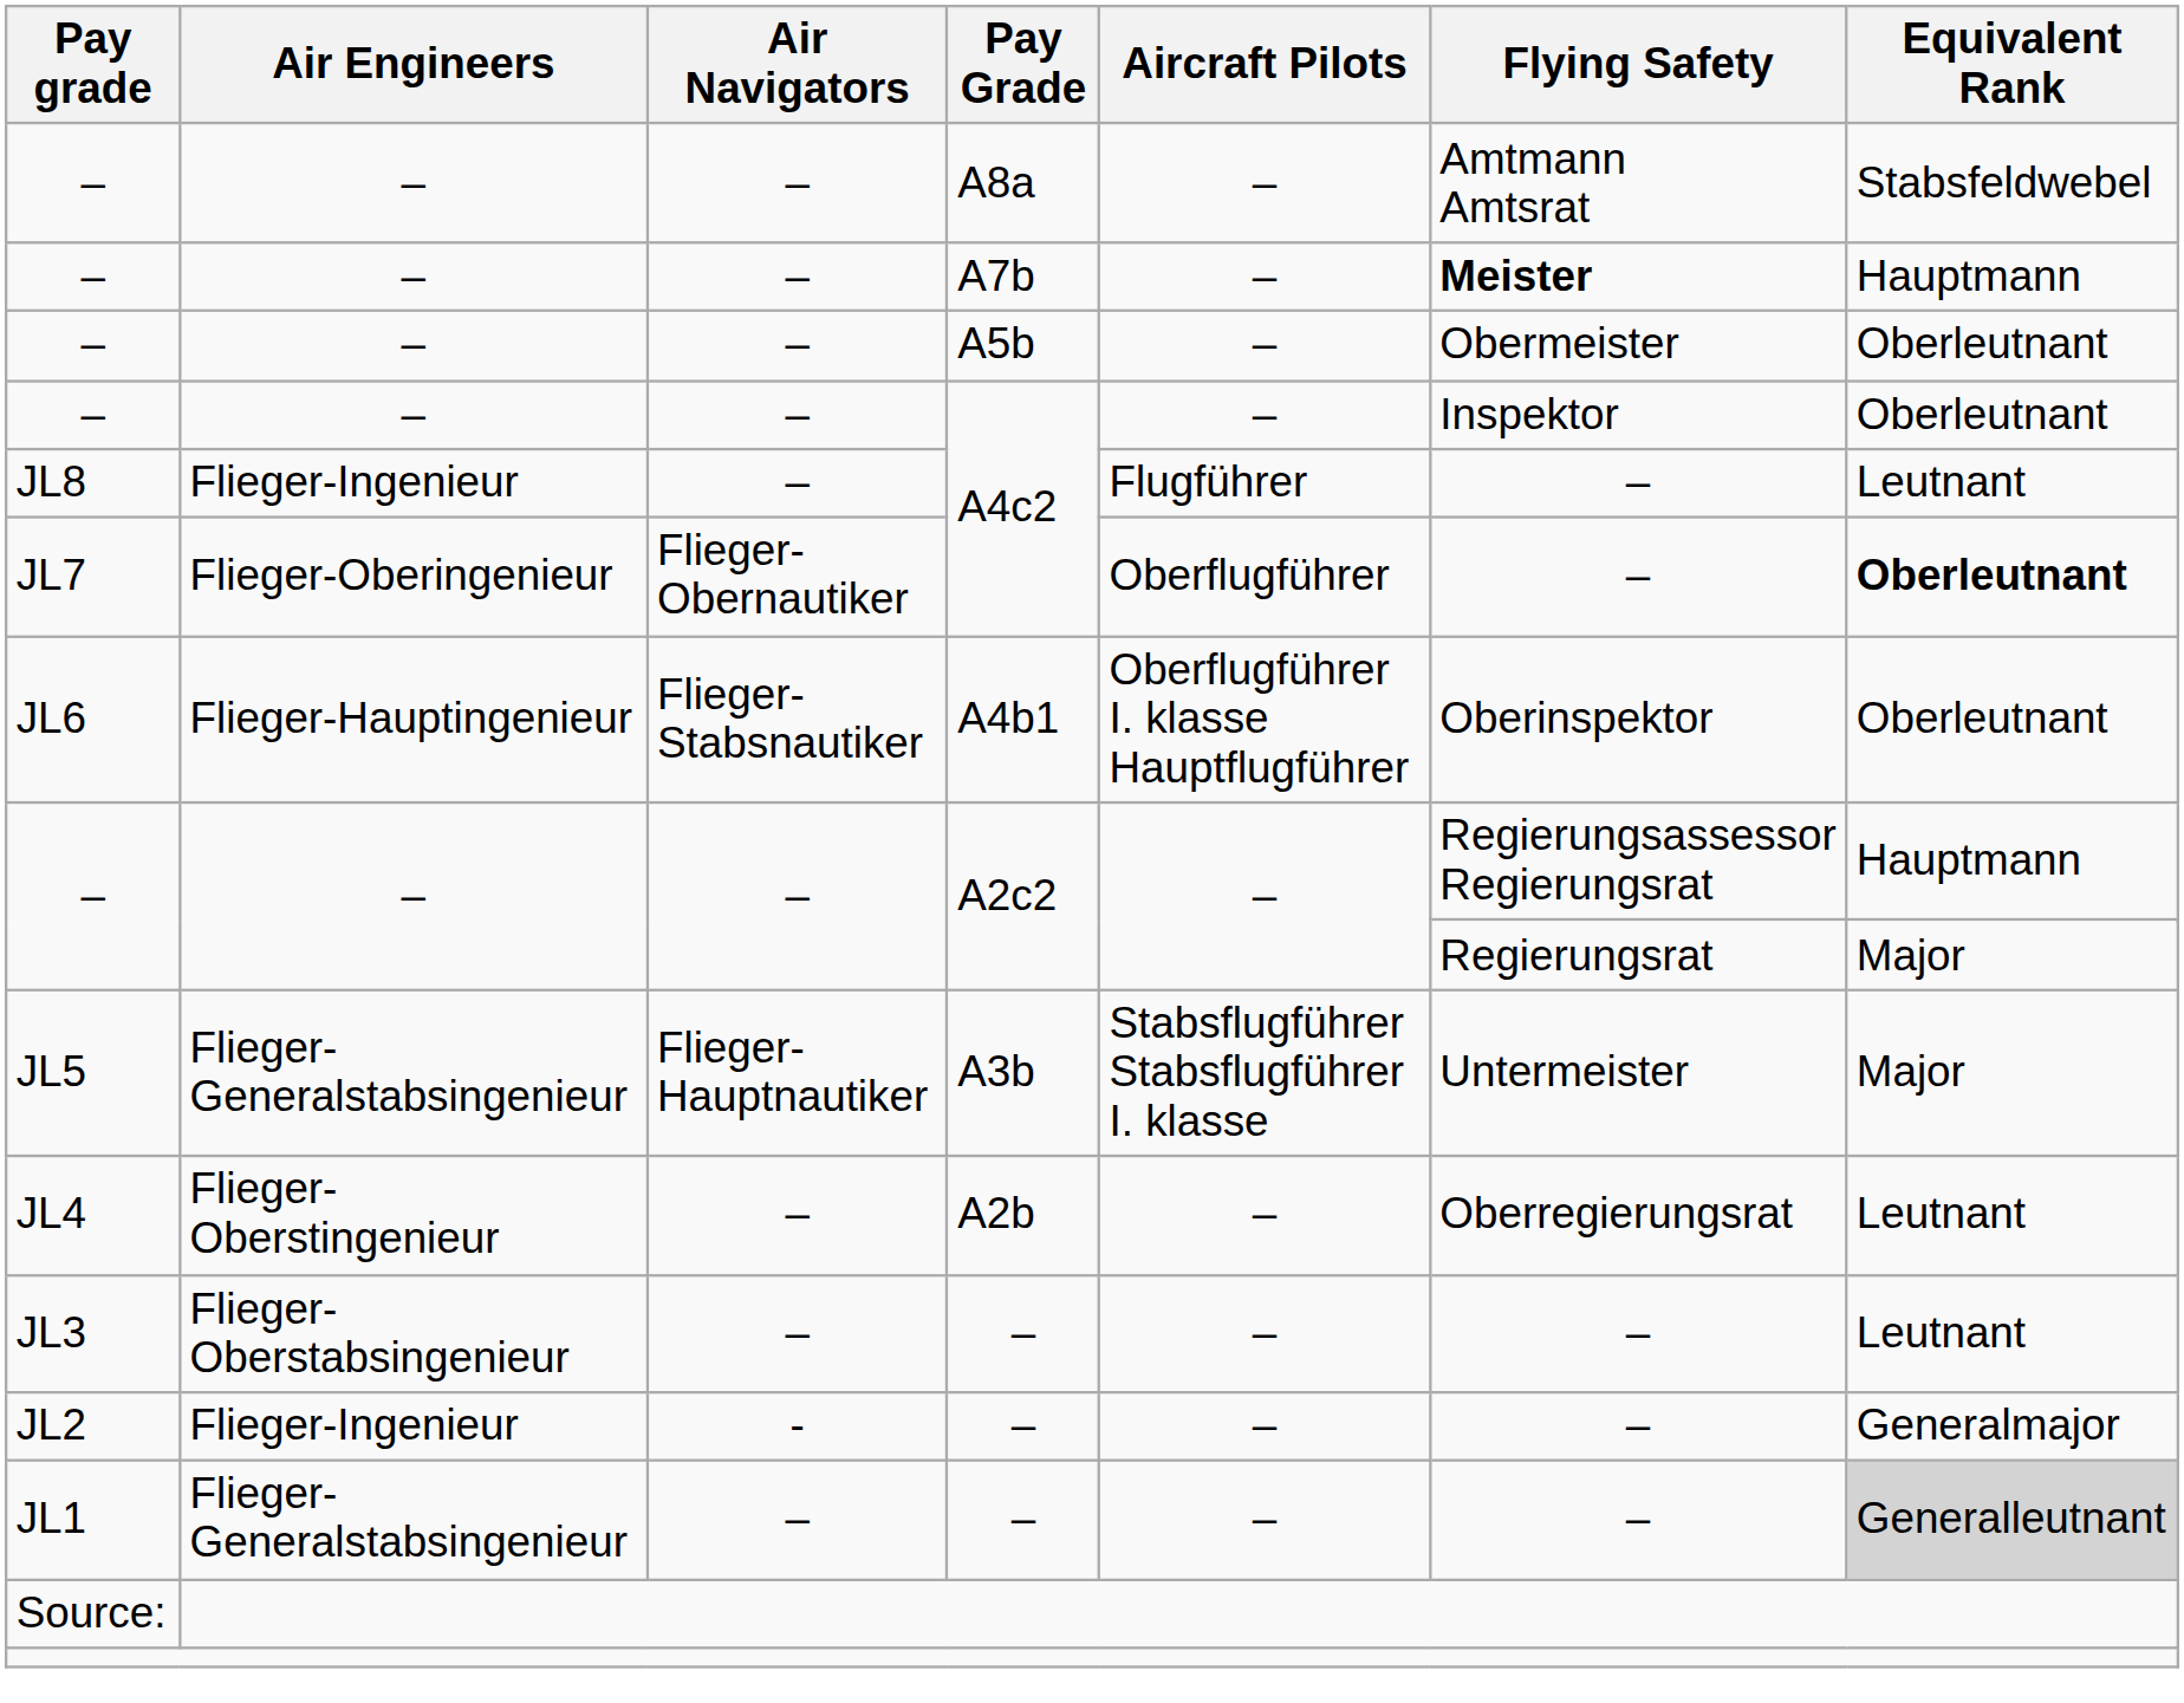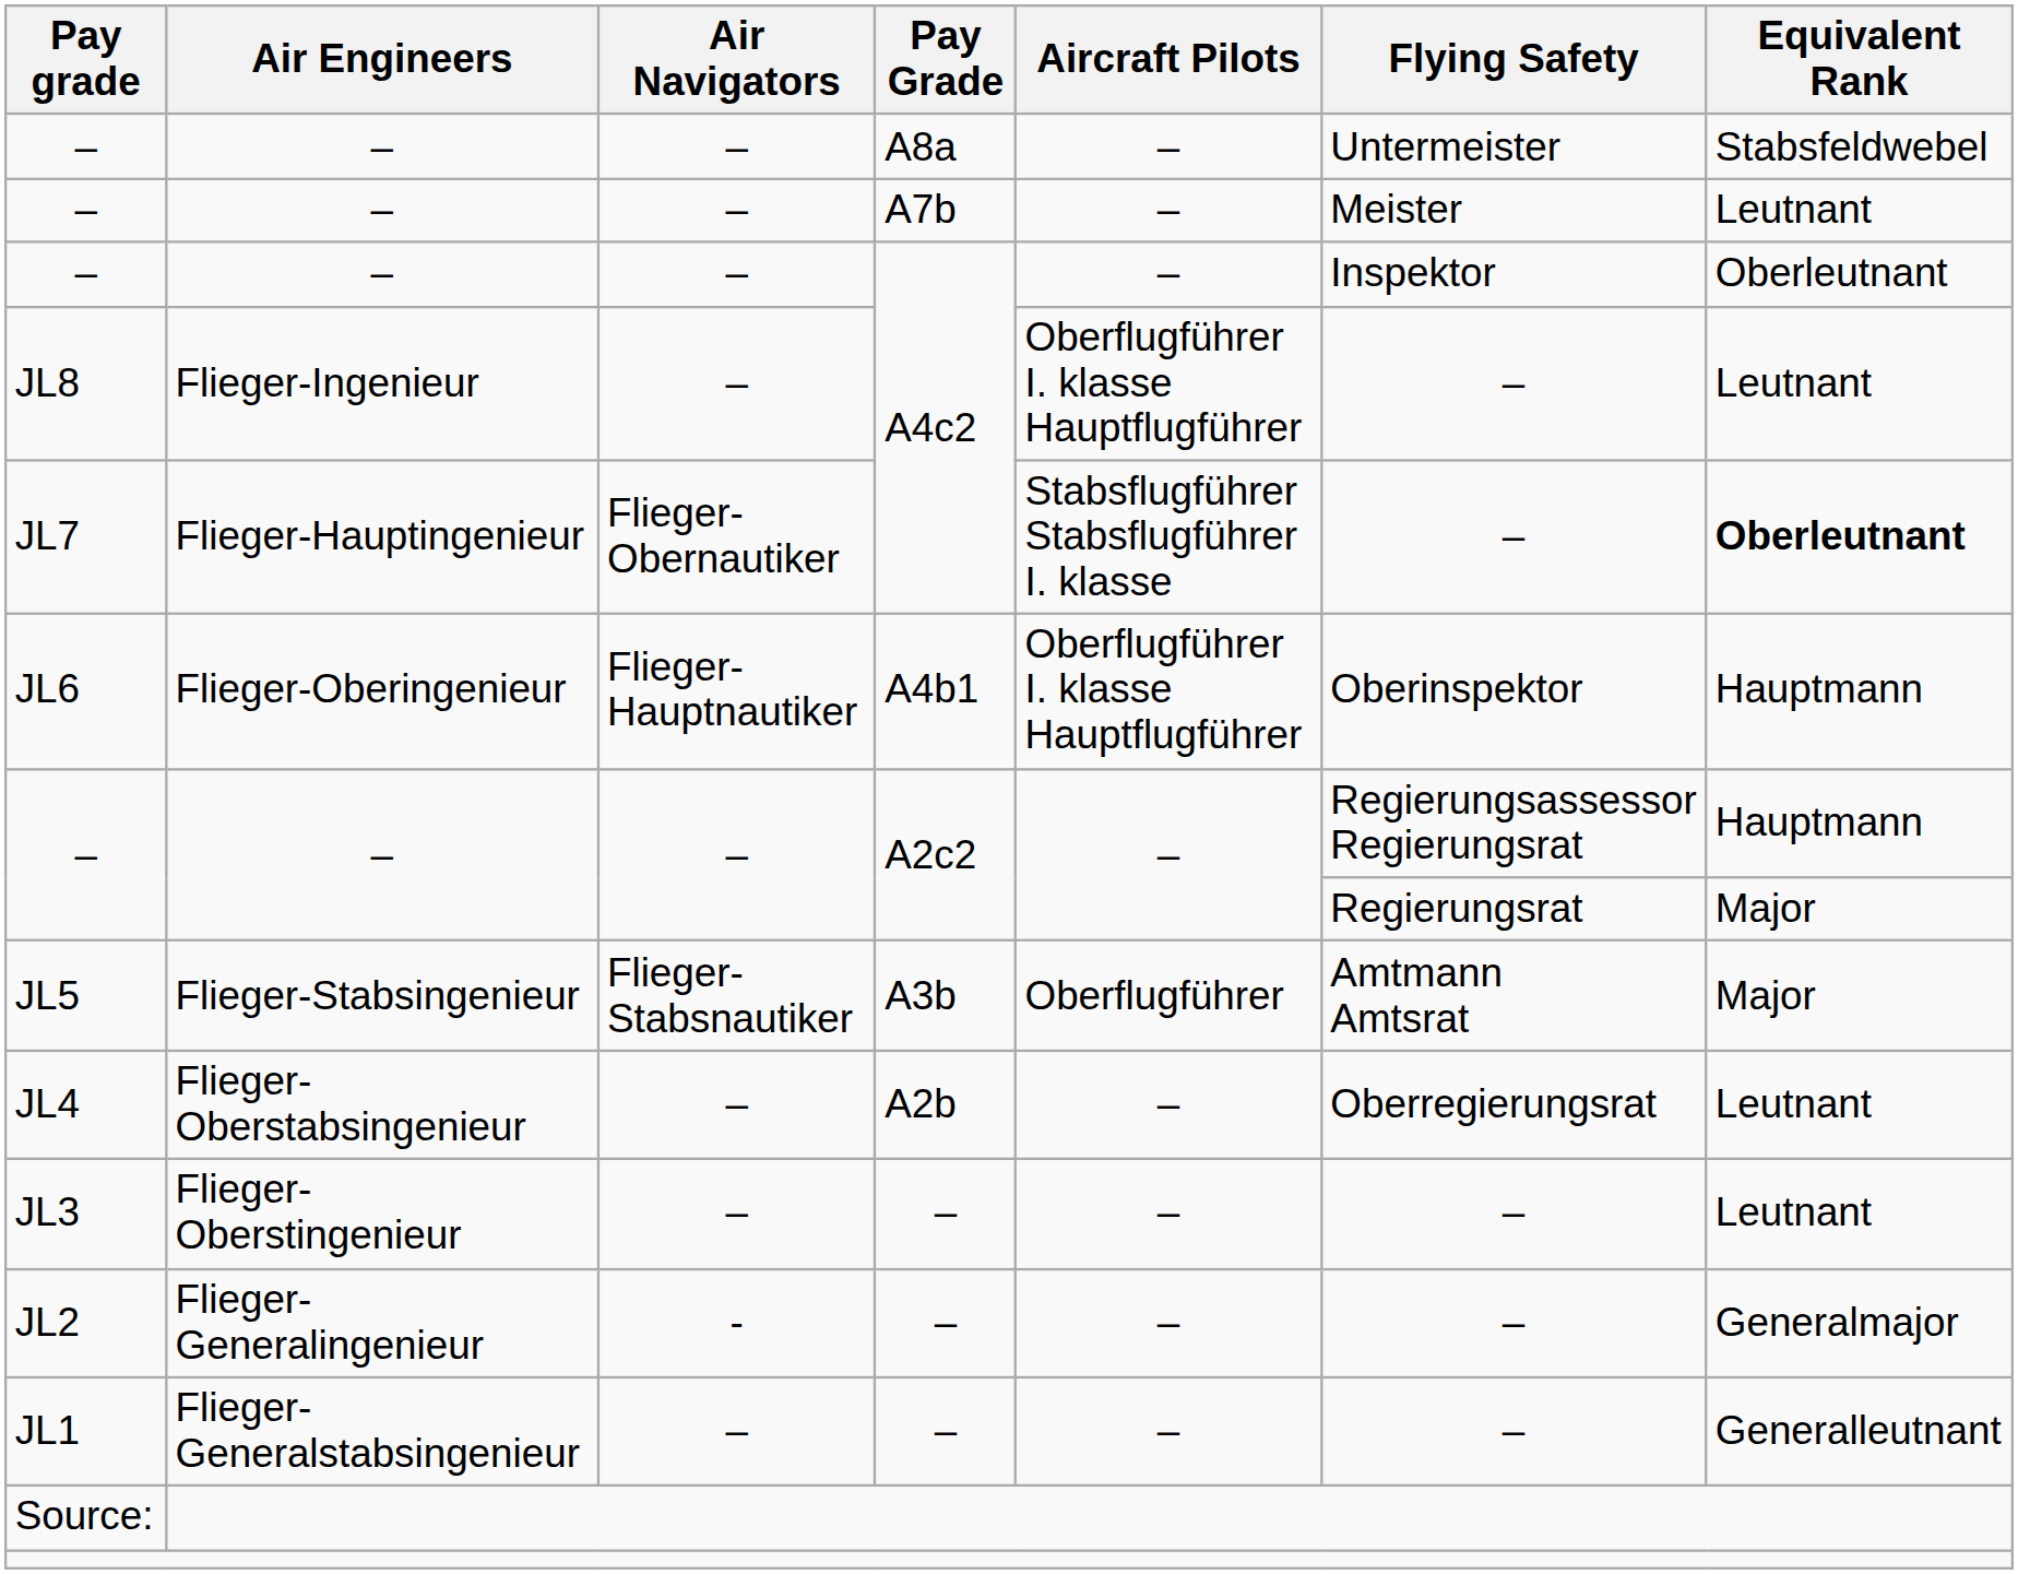– / A8a | Flying Safety: Amtmann Amtsrat -> Untermeister
– / A7b | Flying Safety: bold -> normal
– / A7b | Equivalent Rank: Hauptmann -> Leutnant
- row: – | – | – | A5b | – | Obermeister | Oberleutnant
JL8 | Aircraft Pilots: Flugführer -> Oberflugführer I. klasse Hauptflugführer
JL7 | Air Engineers: Flieger-Oberingenieur -> Flieger-Hauptingenieur
JL7 | Aircraft Pilots: Oberflugführer -> Stabsflugführer Stabsflugführer I. klasse
JL6 | Air Engineers: Flieger-Hauptingenieur -> Flieger-Oberingenieur
JL6 | Air Navigators: Flieger-Stabsnautiker -> Flieger-Hauptnautiker
JL6 | Equivalent Rank: Oberleutnant -> Hauptmann
JL5 | Air Engineers: Flieger-Generalstabsingenieur -> Flieger-Stabsingenieur
JL5 | Air Navigators: Flieger-Hauptnautiker -> Flieger-Stabsnautiker
JL5 | Aircraft Pilots: Stabsflugführer Stabsflugführer I. klasse -> Oberflugführer
JL5 | Flying Safety: Untermeister -> Amtmann Amtsrat
JL4 | Air Engineers: Flieger-Oberstingenieur -> Flieger-Oberstabsingenieur
JL3 | Air Engineers: Flieger-Oberstabsingenieur -> Flieger-Oberstingenieur
JL2 | Air Engineers: Flieger-Ingenieur -> Flieger-Generalingenieur
JL1 | Equivalent Rank: lightgrey background -> no background
